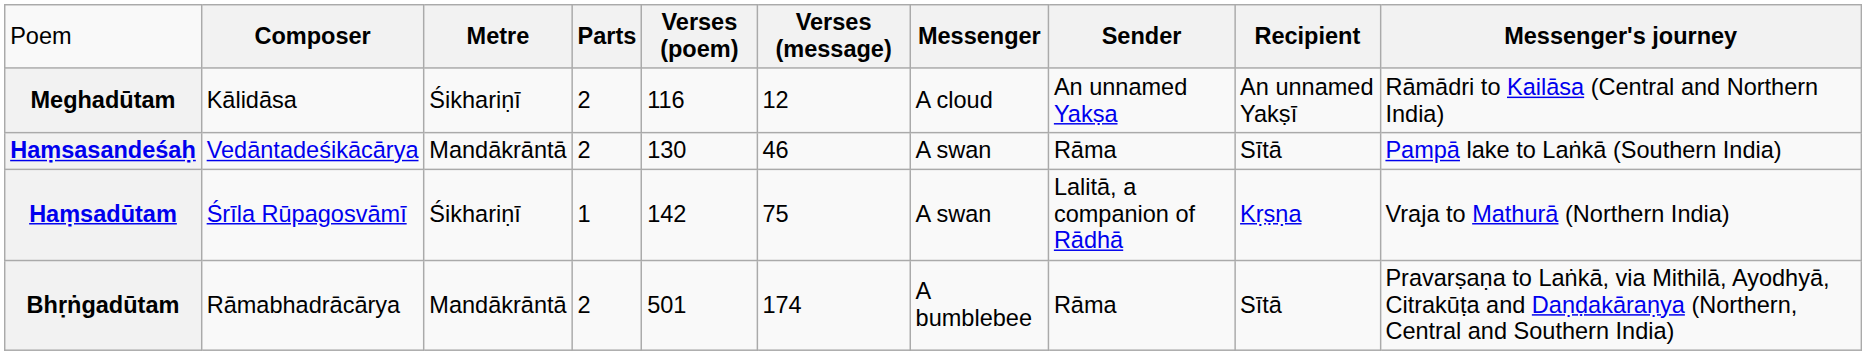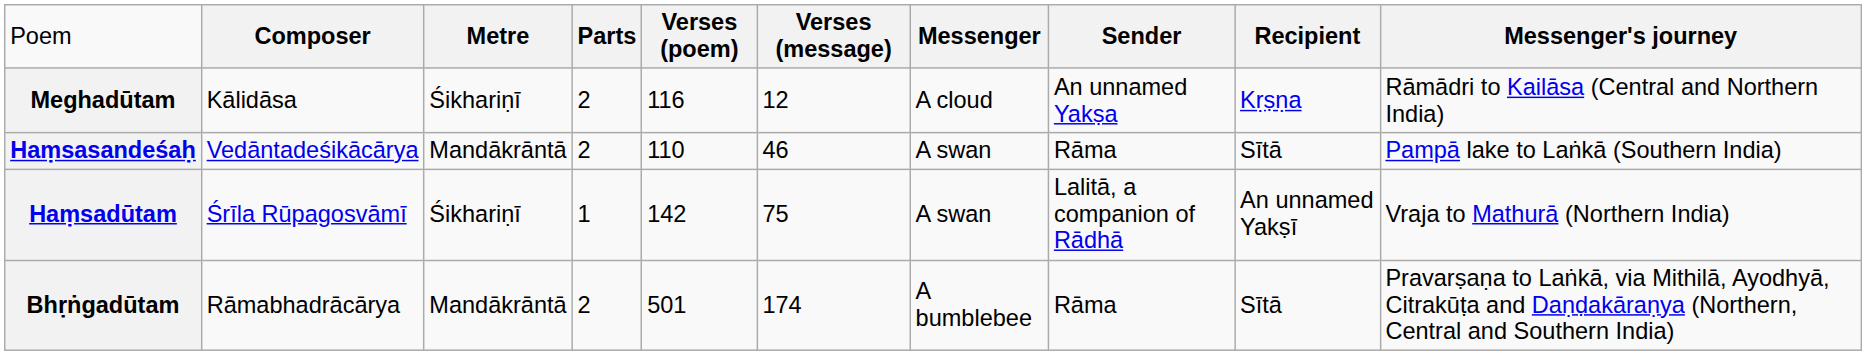Meghadūtam | column 9: An unnamed Yakṣī -> Kṛṣṇa
Haṃsasandeśaḥ | column 5: 130 -> 110
Haṃsadūtam | column 9: Kṛṣṇa -> An unnamed Yakṣī
